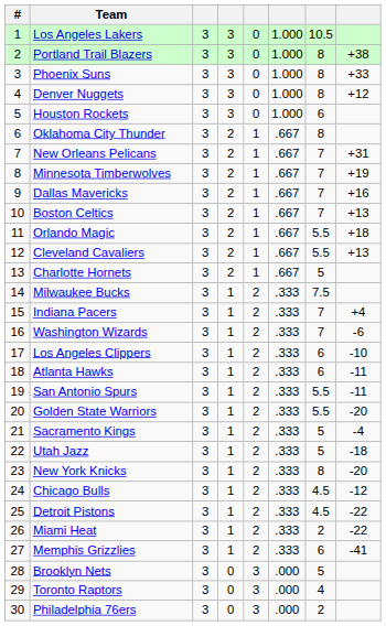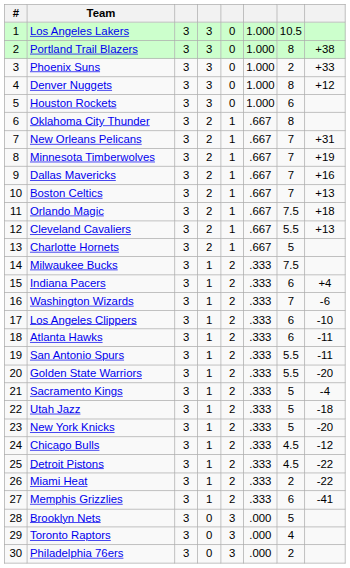Phoenix Suns | column 7: 8 -> 2
Orlando Magic | column 7: 5.5 -> 7.5
Indiana Pacers | column 7: 7 -> 6
New York Knicks | column 7: 8 -> 5
